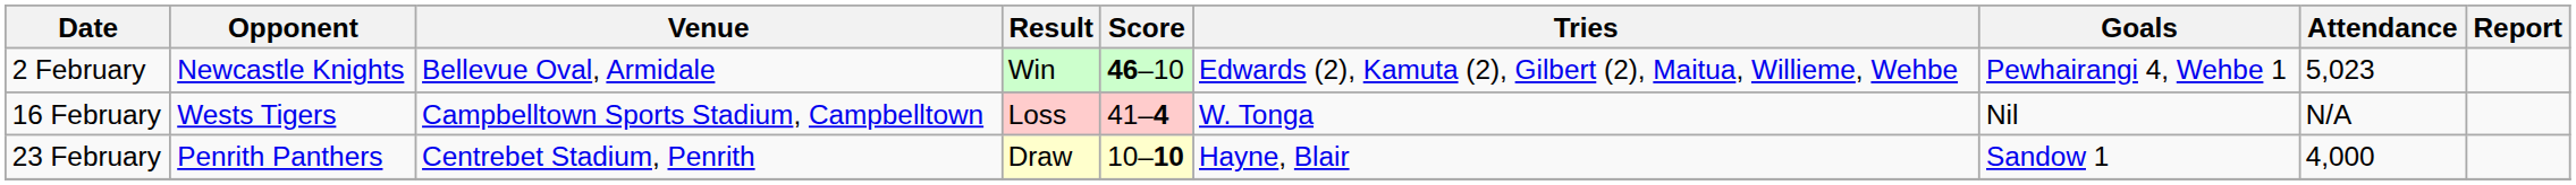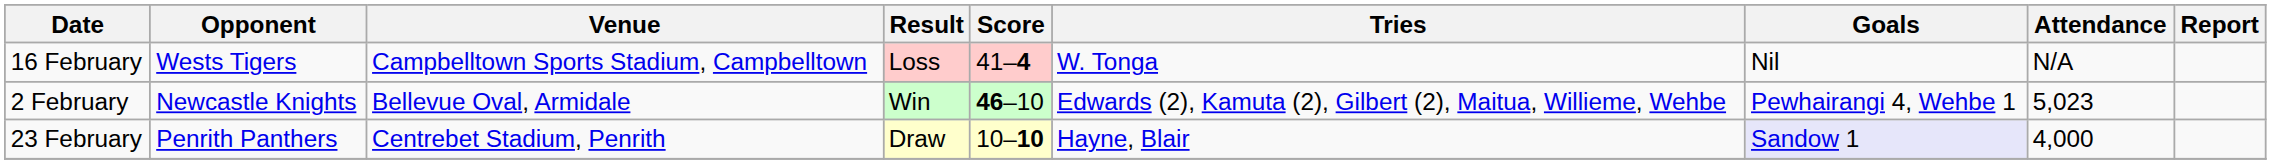rows swapped: 2 February <-> 16 February
23 February | Goals: no background -> lavender background
